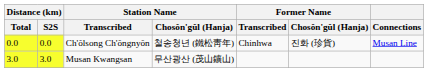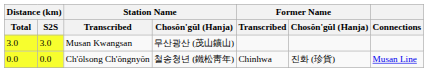rows swapped: Ch'ŏlsong Ch'ŏngnyŏn <-> Musan Kwangsan
